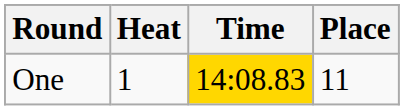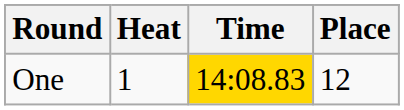One | Place: 11 -> 12
